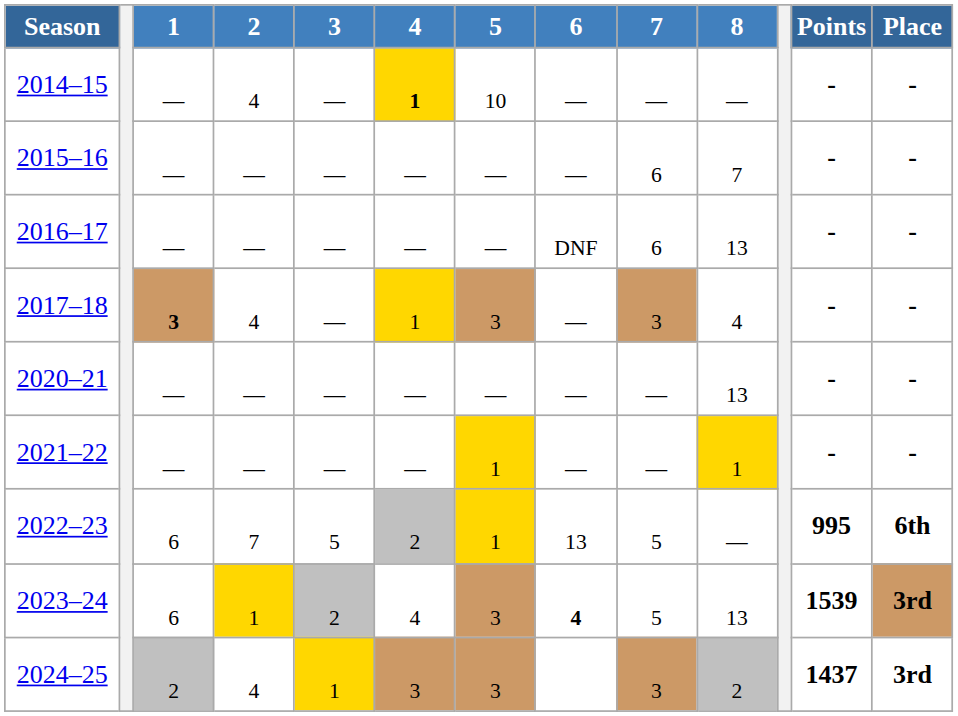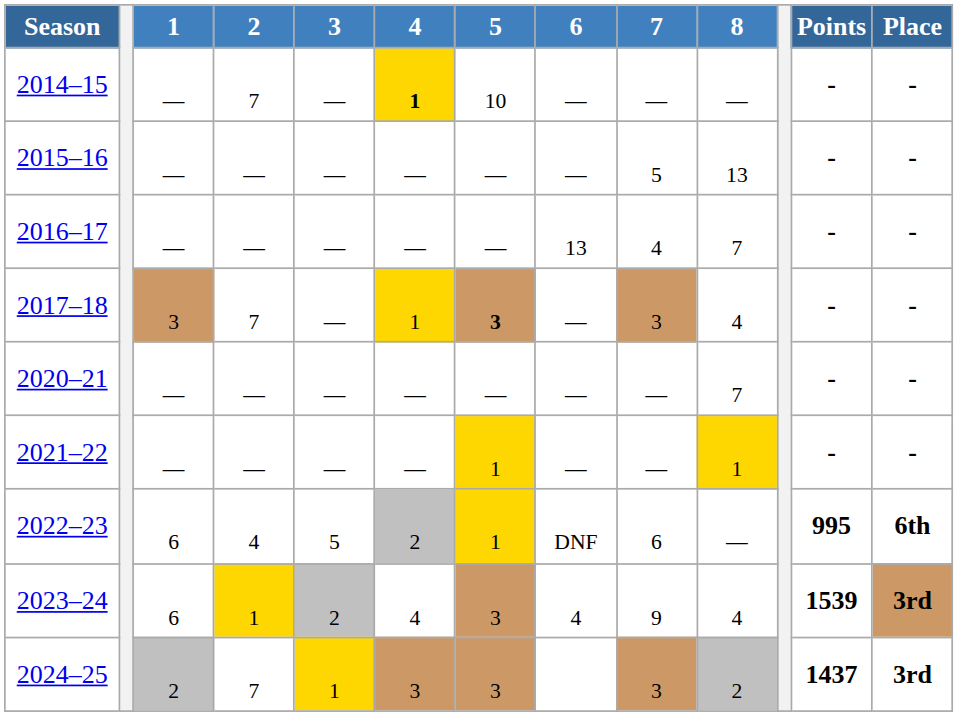2014–15 | 2: 4 -> 7
2015–16 | 7: 6 -> 5
2015–16 | 8: 7 -> 13
2016–17 | 6: DNF -> 13
2016–17 | 7: 6 -> 4
2016–17 | 8: 13 -> 7
2017–18 | 1: bold -> normal
2017–18 | 2: 4 -> 7
2017–18 | 5: normal -> bold
2020–21 | 8: 13 -> 7
2022–23 | 2: 7 -> 4
2022–23 | 6: 13 -> DNF
2022–23 | 7: 5 -> 6
2023–24 | 6: bold -> normal
2023–24 | 7: 5 -> 9
2023–24 | 8: 13 -> 4
2024–25 | 2: 4 -> 7
